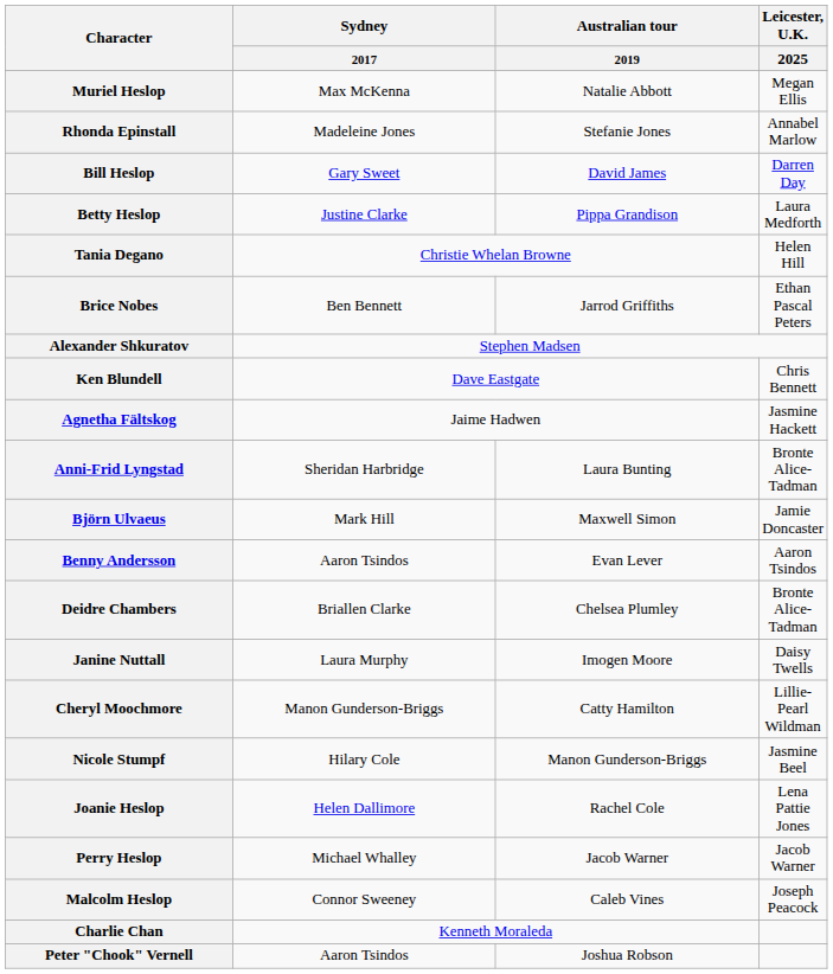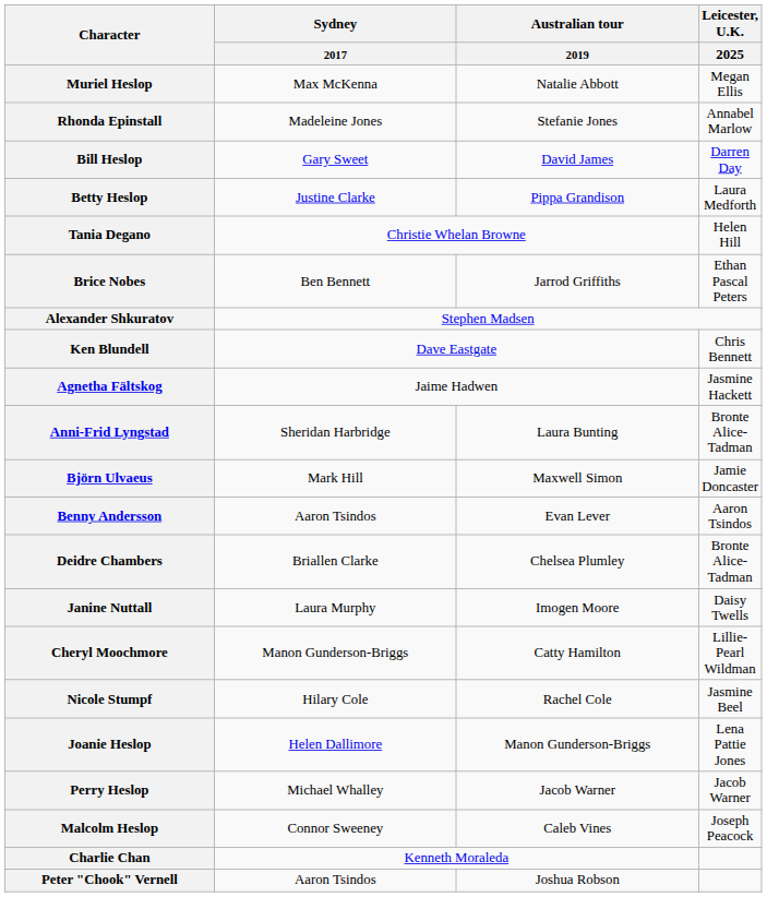Nicole Stumpf | Australian tour / 2019: Manon Gunderson-Briggs -> Rachel Cole
Joanie Heslop | Australian tour / 2019: Rachel Cole -> Manon Gunderson-Briggs
